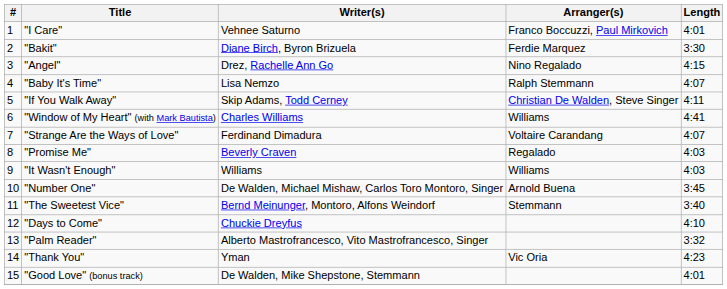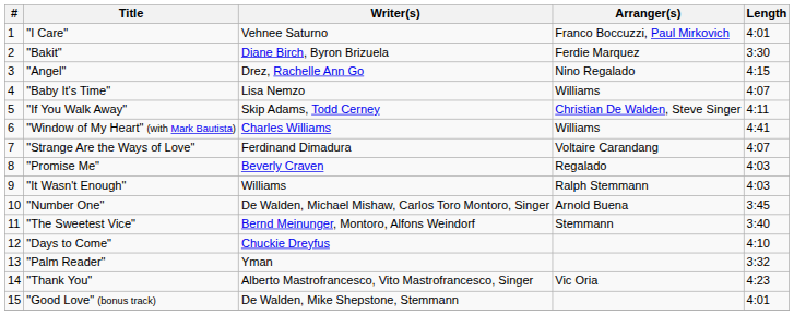"Baby It's Time" | Arranger(s): Ralph Stemmann -> Williams
"It Wasn't Enough" | Arranger(s): Williams -> Ralph Stemmann
"Palm Reader" | Writer(s): Alberto Mastrofrancesco, Vito Mastrofrancesco, Singer -> Yman
"Thank You" | Writer(s): Yman -> Alberto Mastrofrancesco, Vito Mastrofrancesco, Singer
